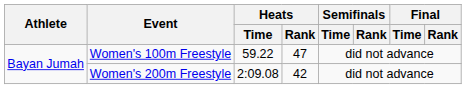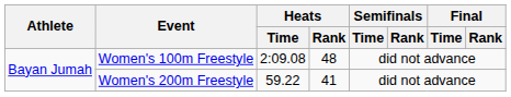Women's 100m Freestyle | Heats / Time: 59.22 -> 2:09.08
Women's 100m Freestyle | Heats / Rank: 47 -> 48
Women's 200m Freestyle | Heats / Time: 2:09.08 -> 59.22
Women's 200m Freestyle | Heats / Rank: 42 -> 41
